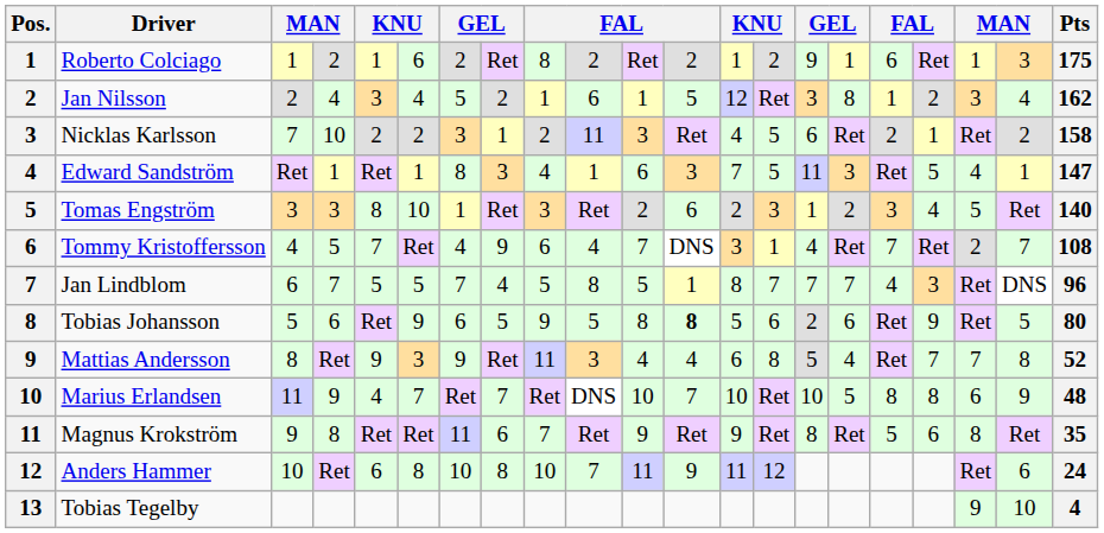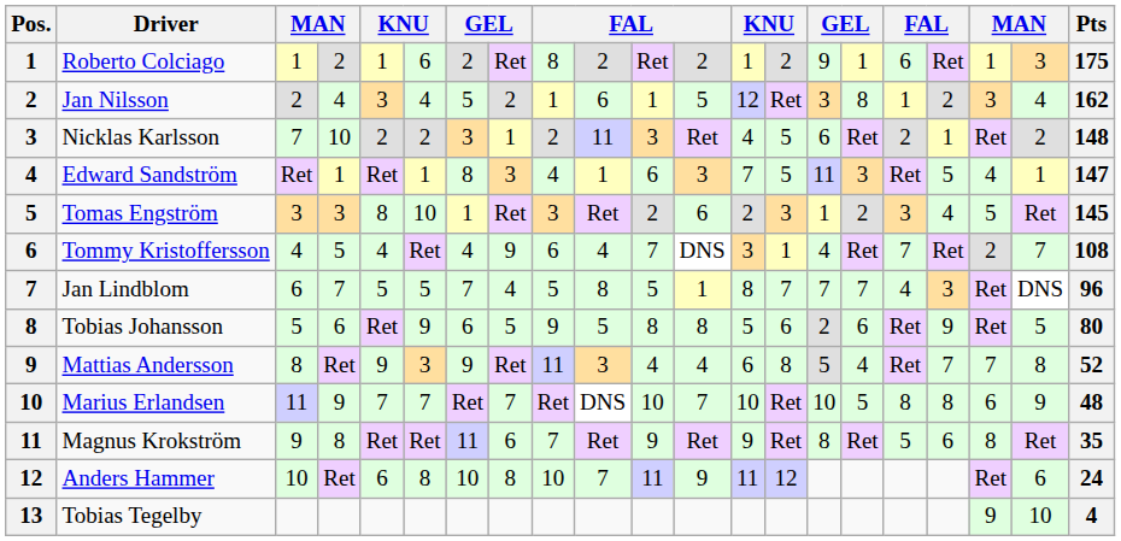Nicklas Karlsson | Pts: 158 -> 148
Tomas Engström | Pts: 140 -> 145
Tommy Kristoffersson | column 5: 7 -> 4
Tobias Johansson | column 12: bold -> normal
Marius Erlandsen | column 5: 4 -> 7
